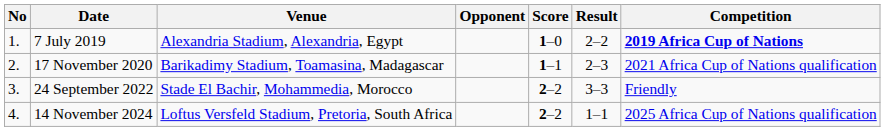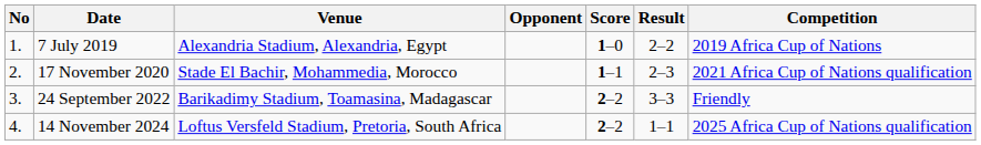7 July 2019 | Competition: bold -> normal
17 November 2020 | Venue: Barikadimy Stadium, Toamasina, Madagascar -> Stade El Bachir, Mohammedia, Morocco
24 September 2022 | Venue: Stade El Bachir, Mohammedia, Morocco -> Barikadimy Stadium, Toamasina, Madagascar
